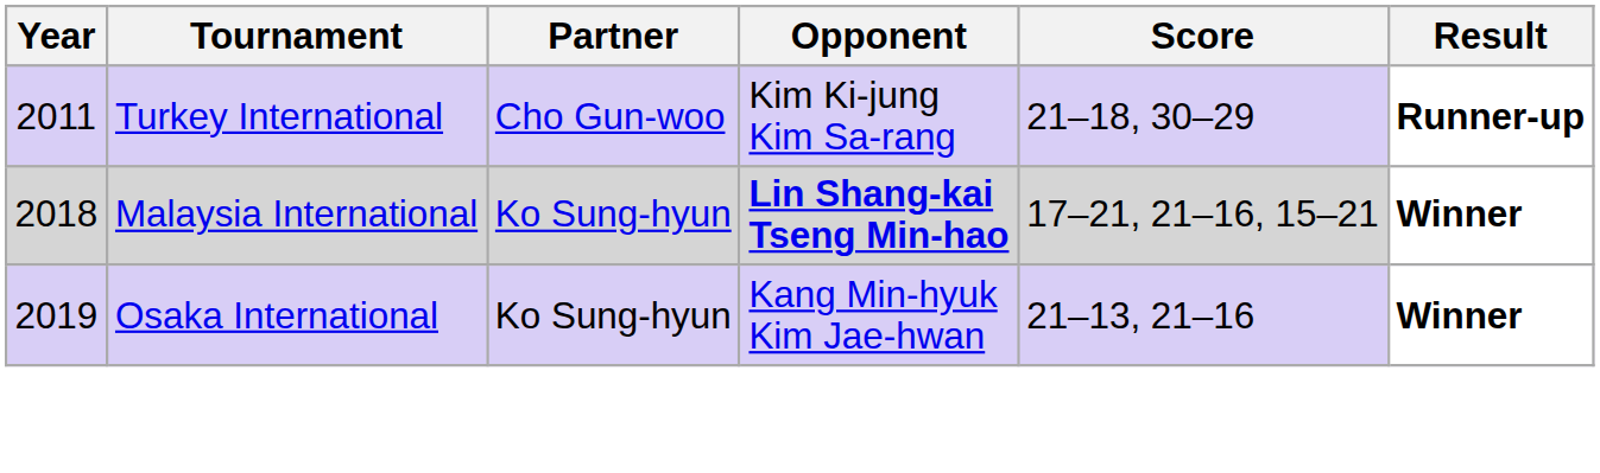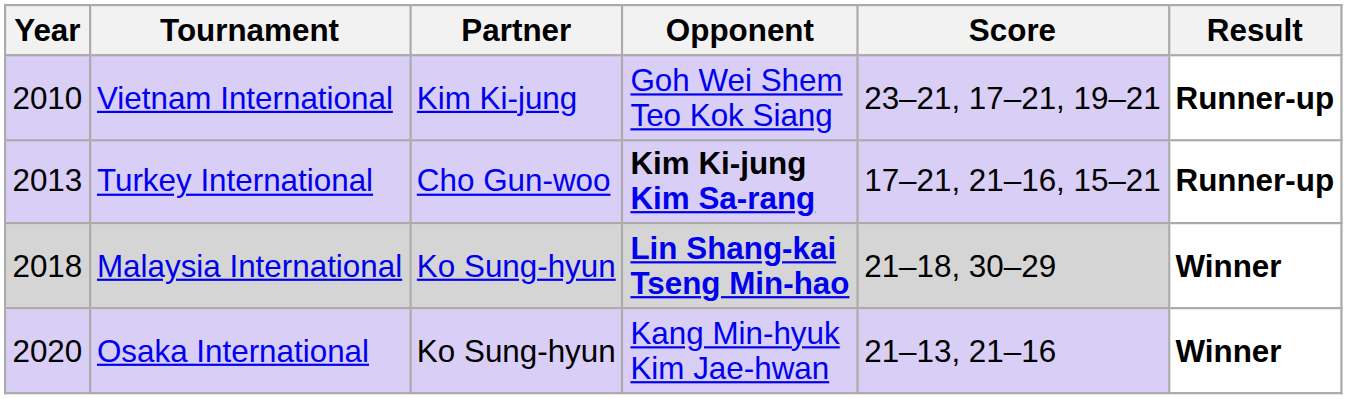+ row: 2010 | Vietnam International | Kim Ki-jung | Goh Wei Shem Teo Kok Siang | 23–21, 17–21, 19–21 | Runner-up
Turkey International | Year: 2011 -> 2013
Turkey International | Opponent: normal -> bold
Turkey International | Score: 21–18, 30–29 -> 17–21, 21–16, 15–21
Malaysia International | Score: 17–21, 21–16, 15–21 -> 21–18, 30–29
Osaka International | Year: 2019 -> 2020
